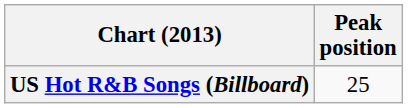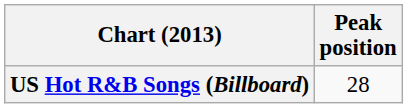US Hot R&B Songs (Billboard) | Peak position: 25 -> 28
